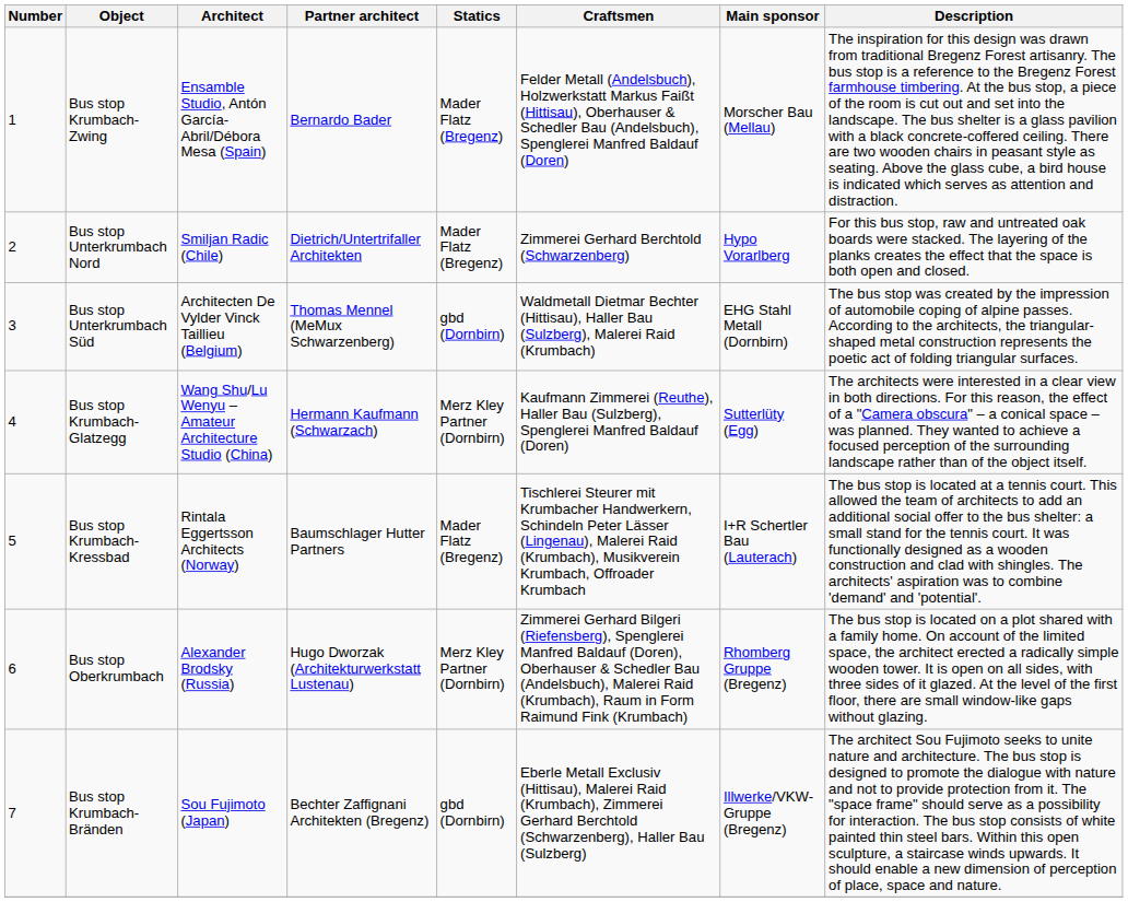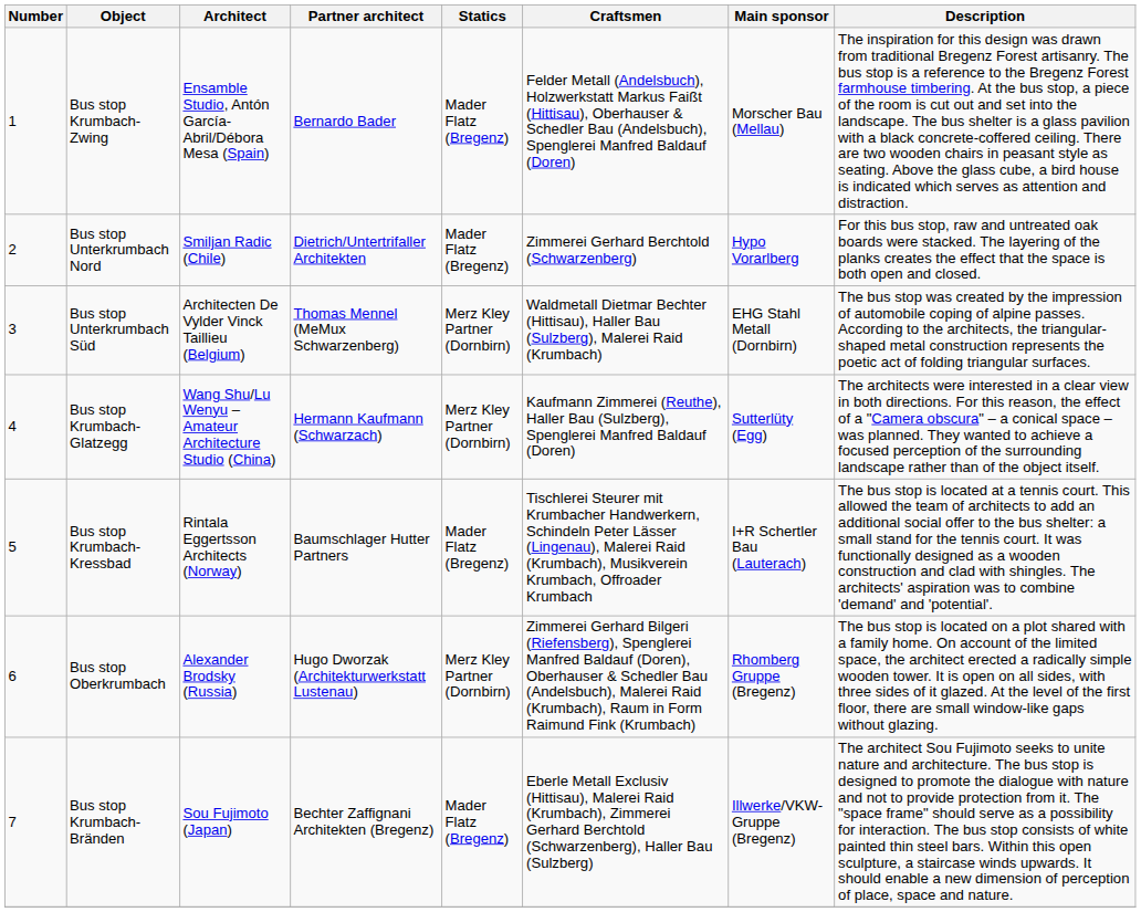Bus stop Unterkrumbach Süd | Statics: gbd (Dornbirn) -> Merz Kley Partner (Dornbirn)
Bus stop Krumbach-Bränden | Statics: gbd (Dornbirn) -> Mader Flatz (Bregenz)
